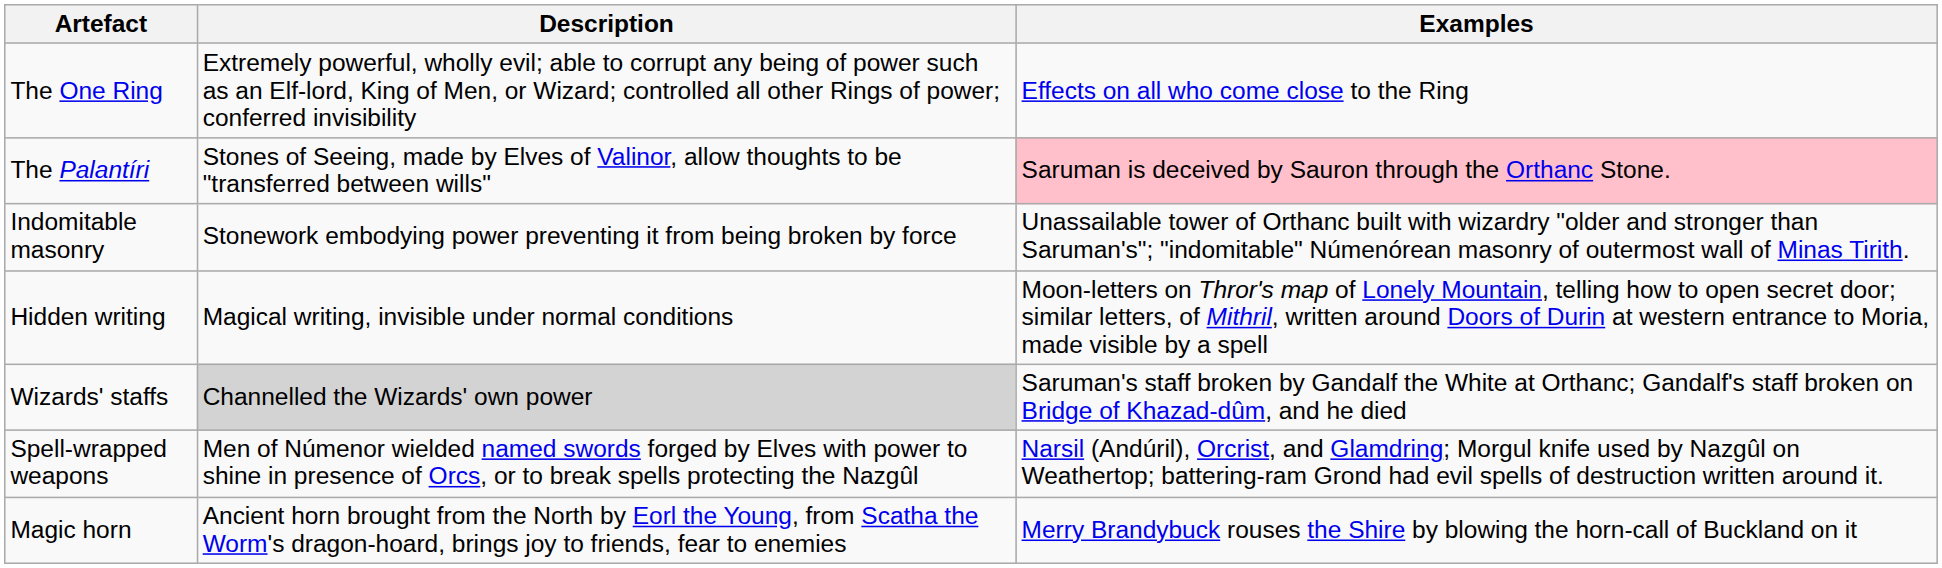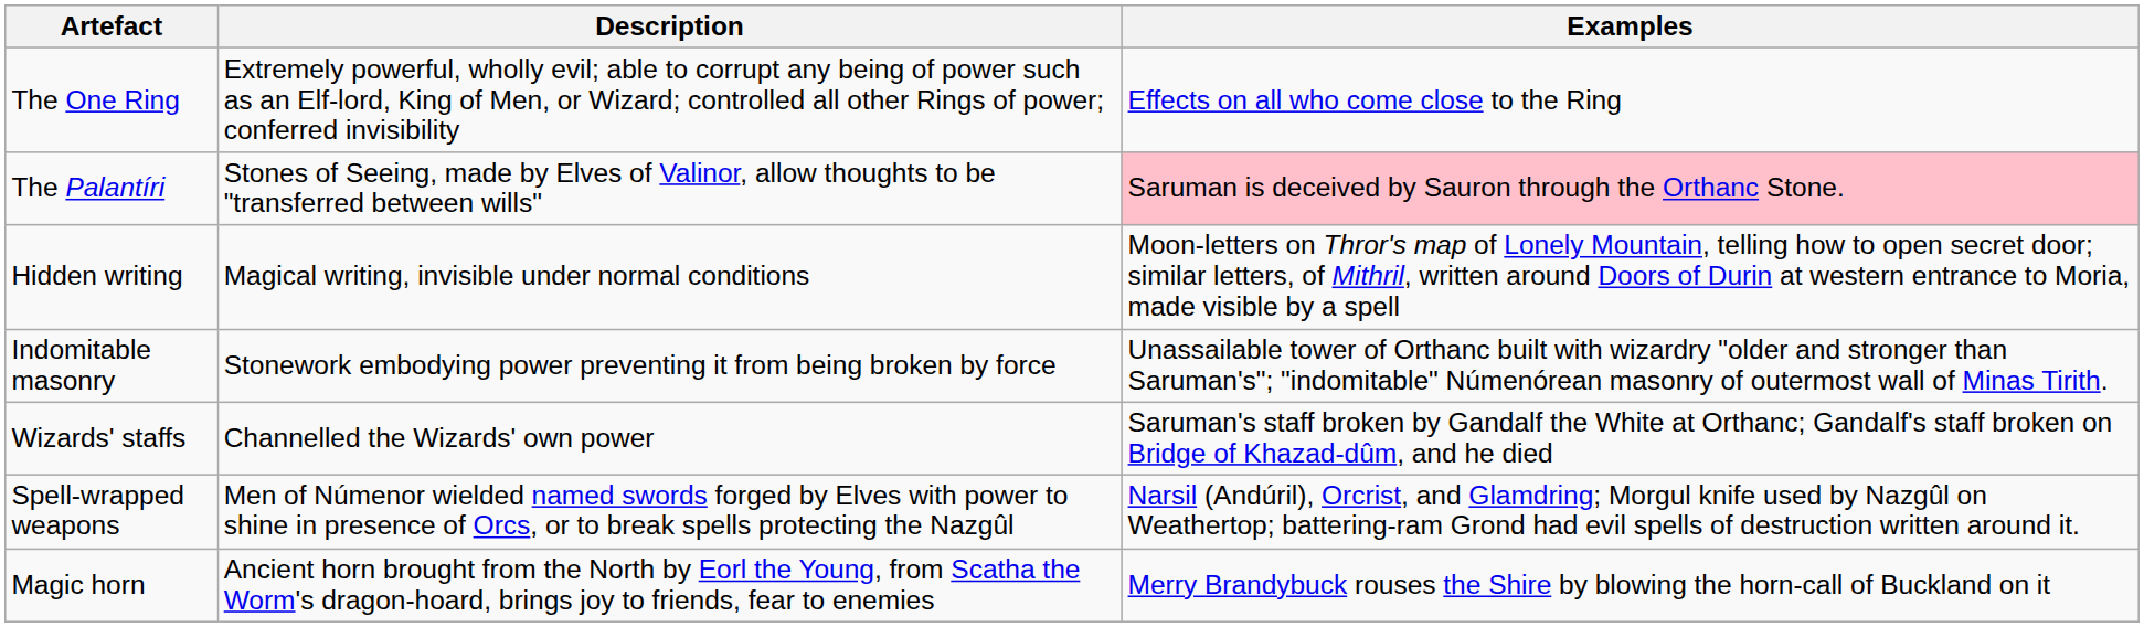rows swapped: Hidden writing <-> Indomitable masonry
Wizards' staffs | Description: lightgrey background -> no background
